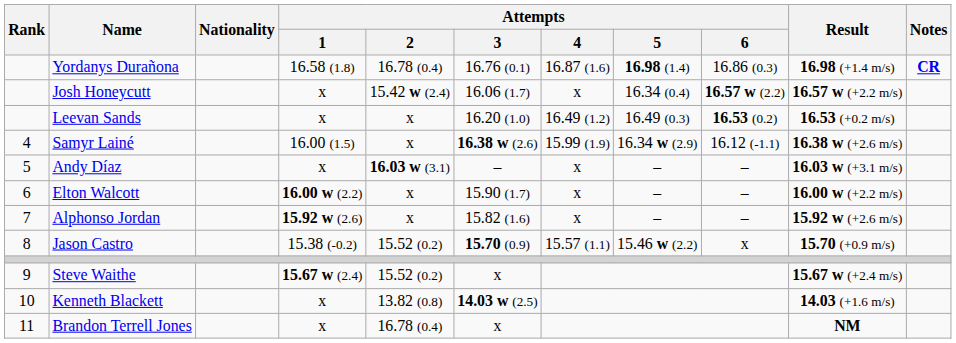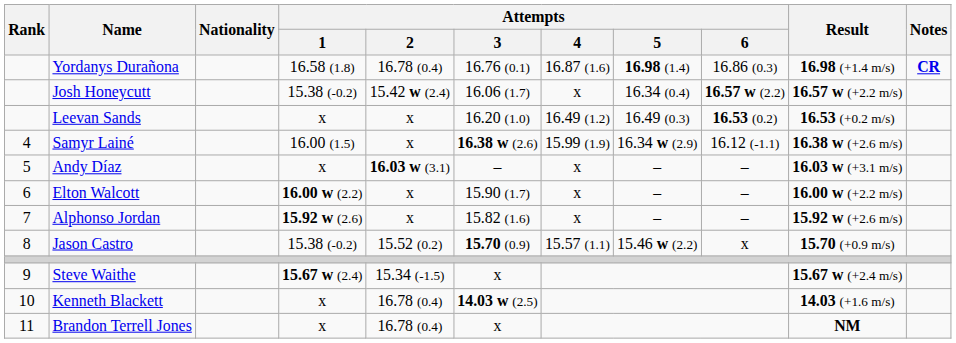Josh Honeycutt | Attempts / 1: x -> 15.38 (-0.2)
Steve Waithe | Attempts / 2: 15.52 (0.2) -> 15.34 (-1.5)
Kenneth Blackett | Attempts / 2: 13.82 (0.8) -> 16.78 (0.4)
